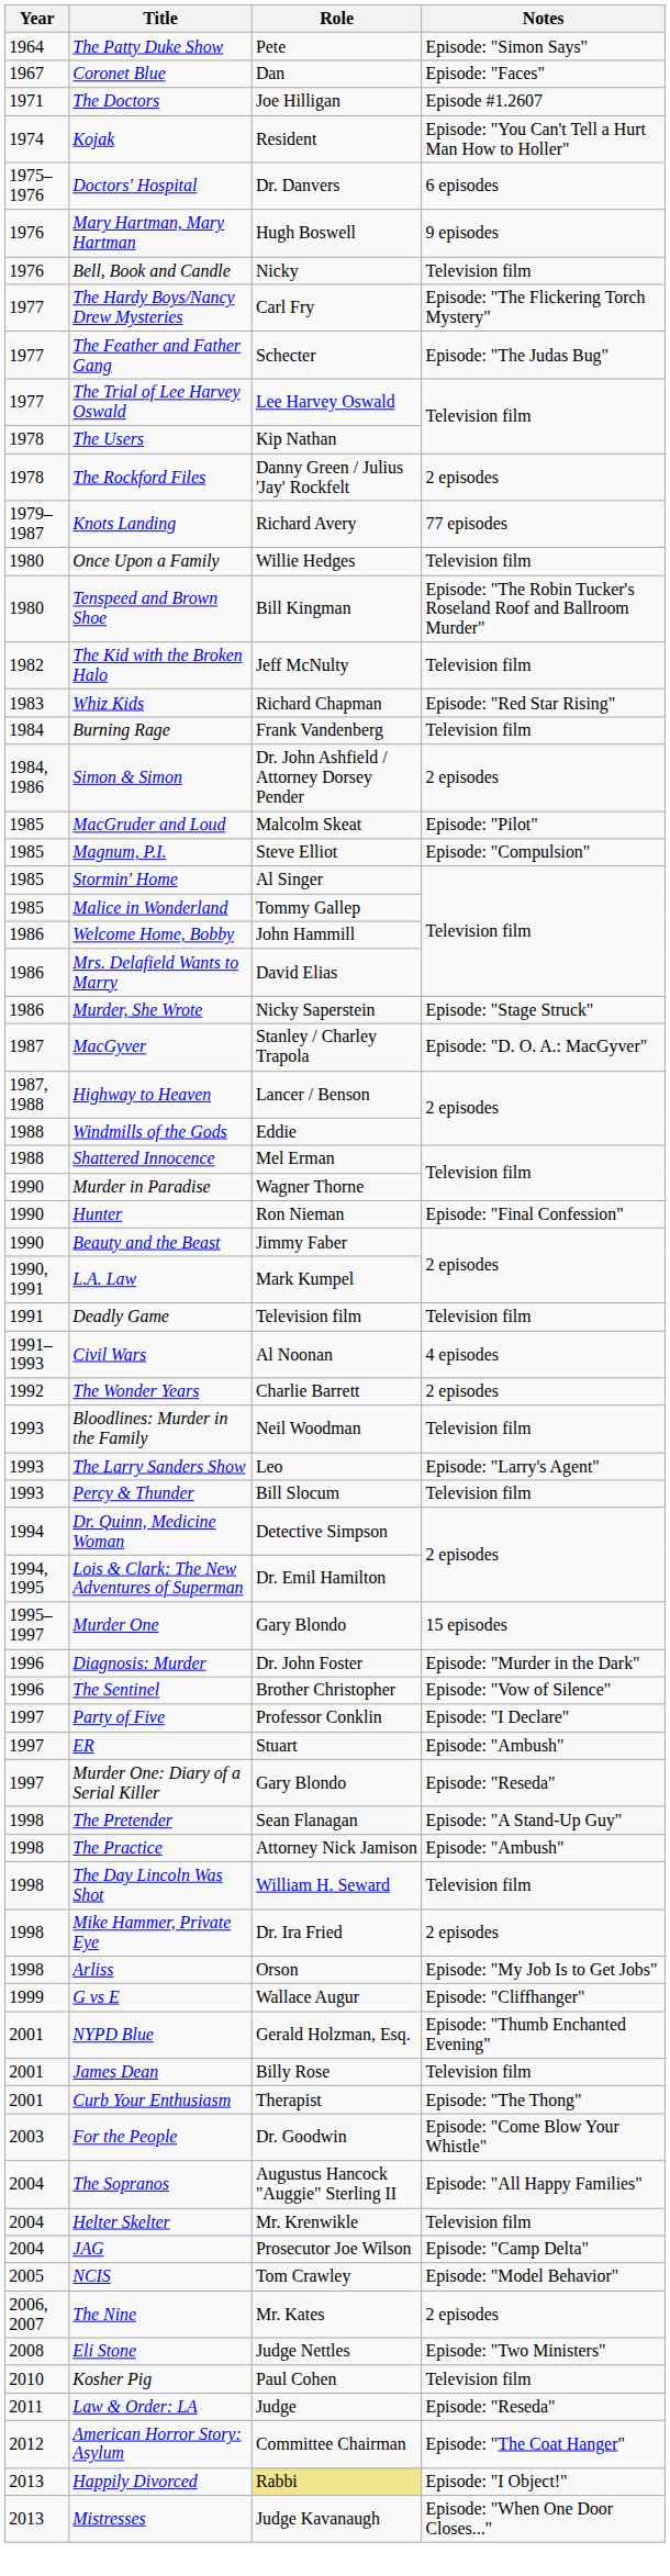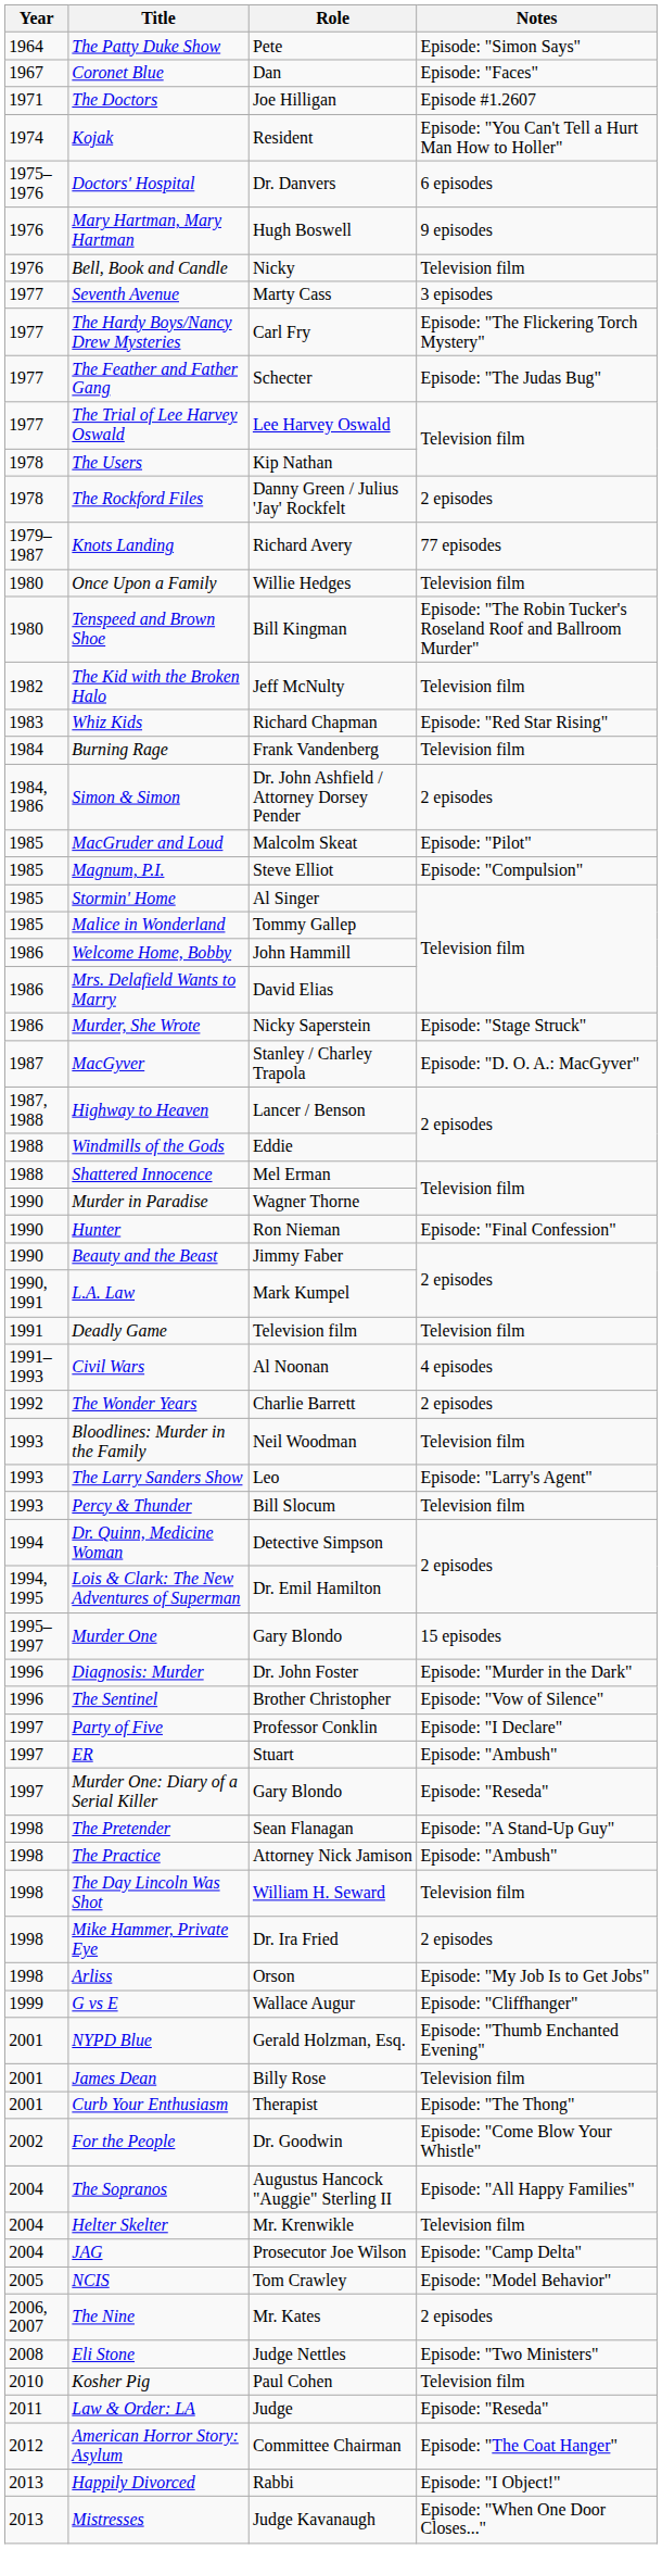+ row: 1977 | Seventh Avenue | Marty Cass | 3 episodes
For the People | Year: 2003 -> 2002
Happily Divorced | Role: khaki background -> no background
